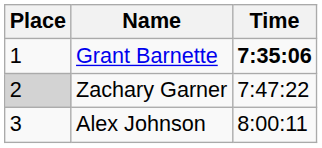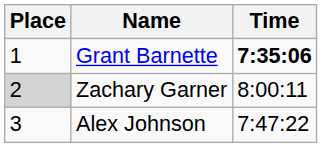Zachary Garner | Time: 7:47:22 -> 8:00:11
Alex Johnson | Time: 8:00:11 -> 7:47:22
